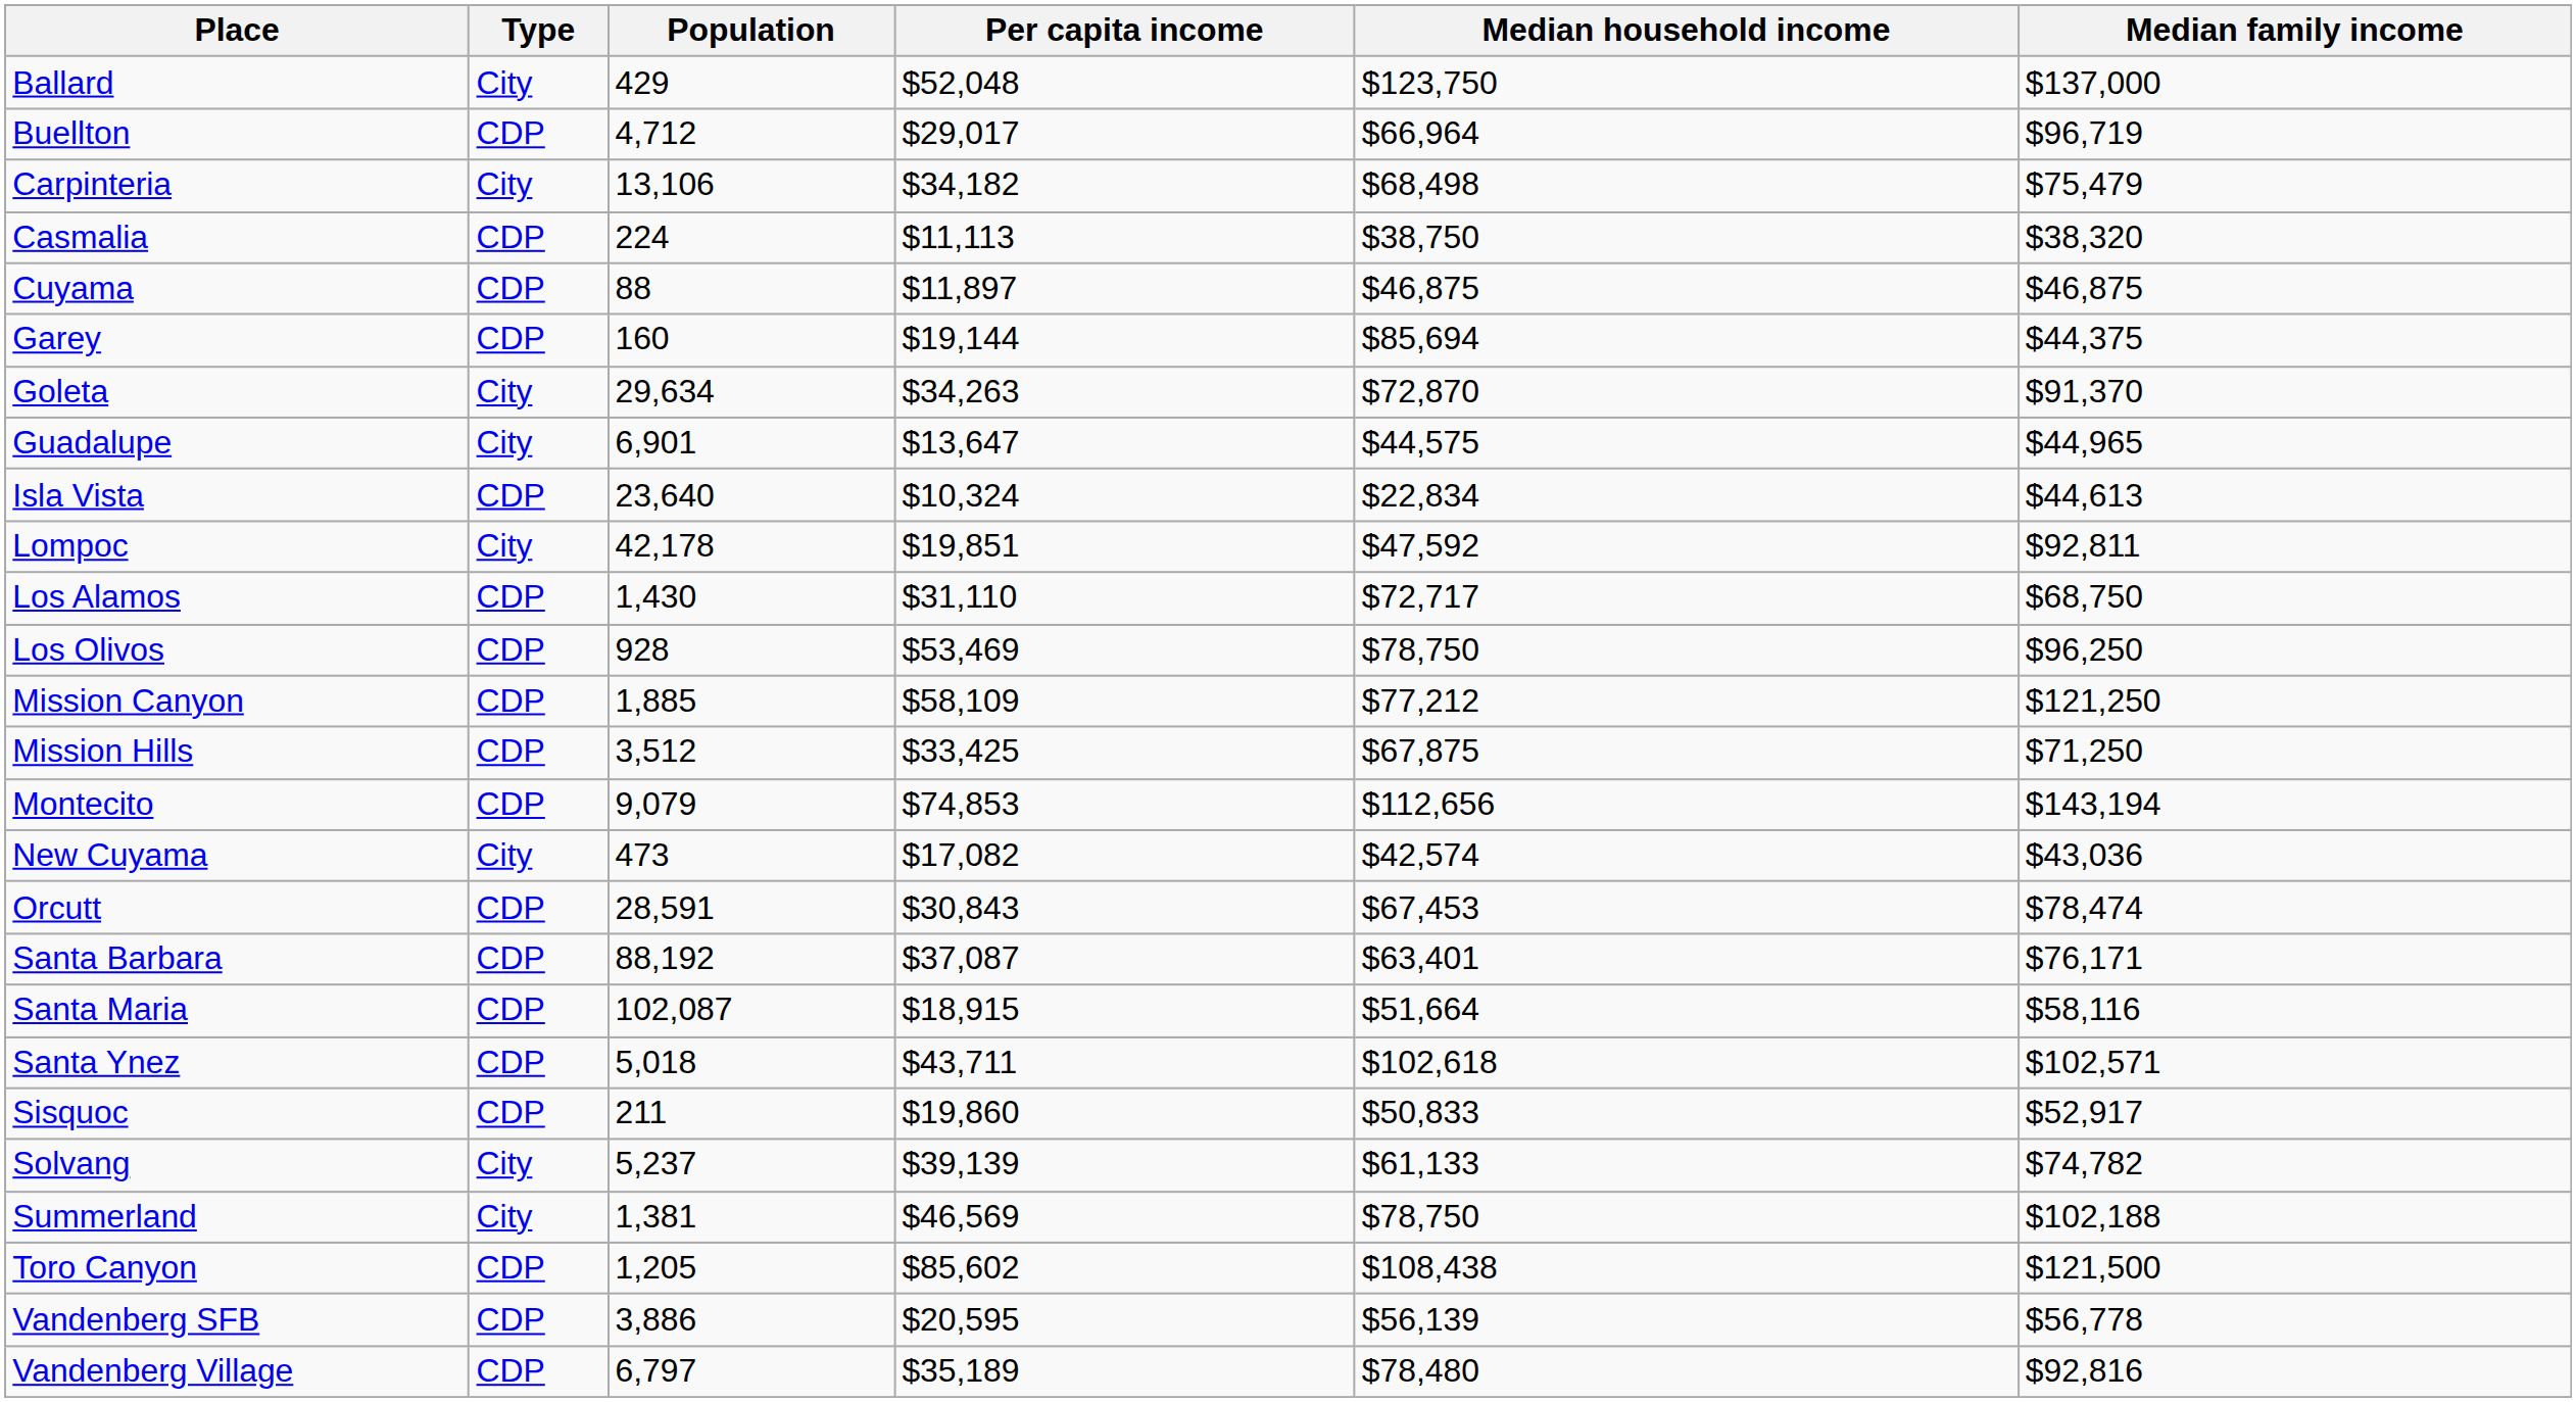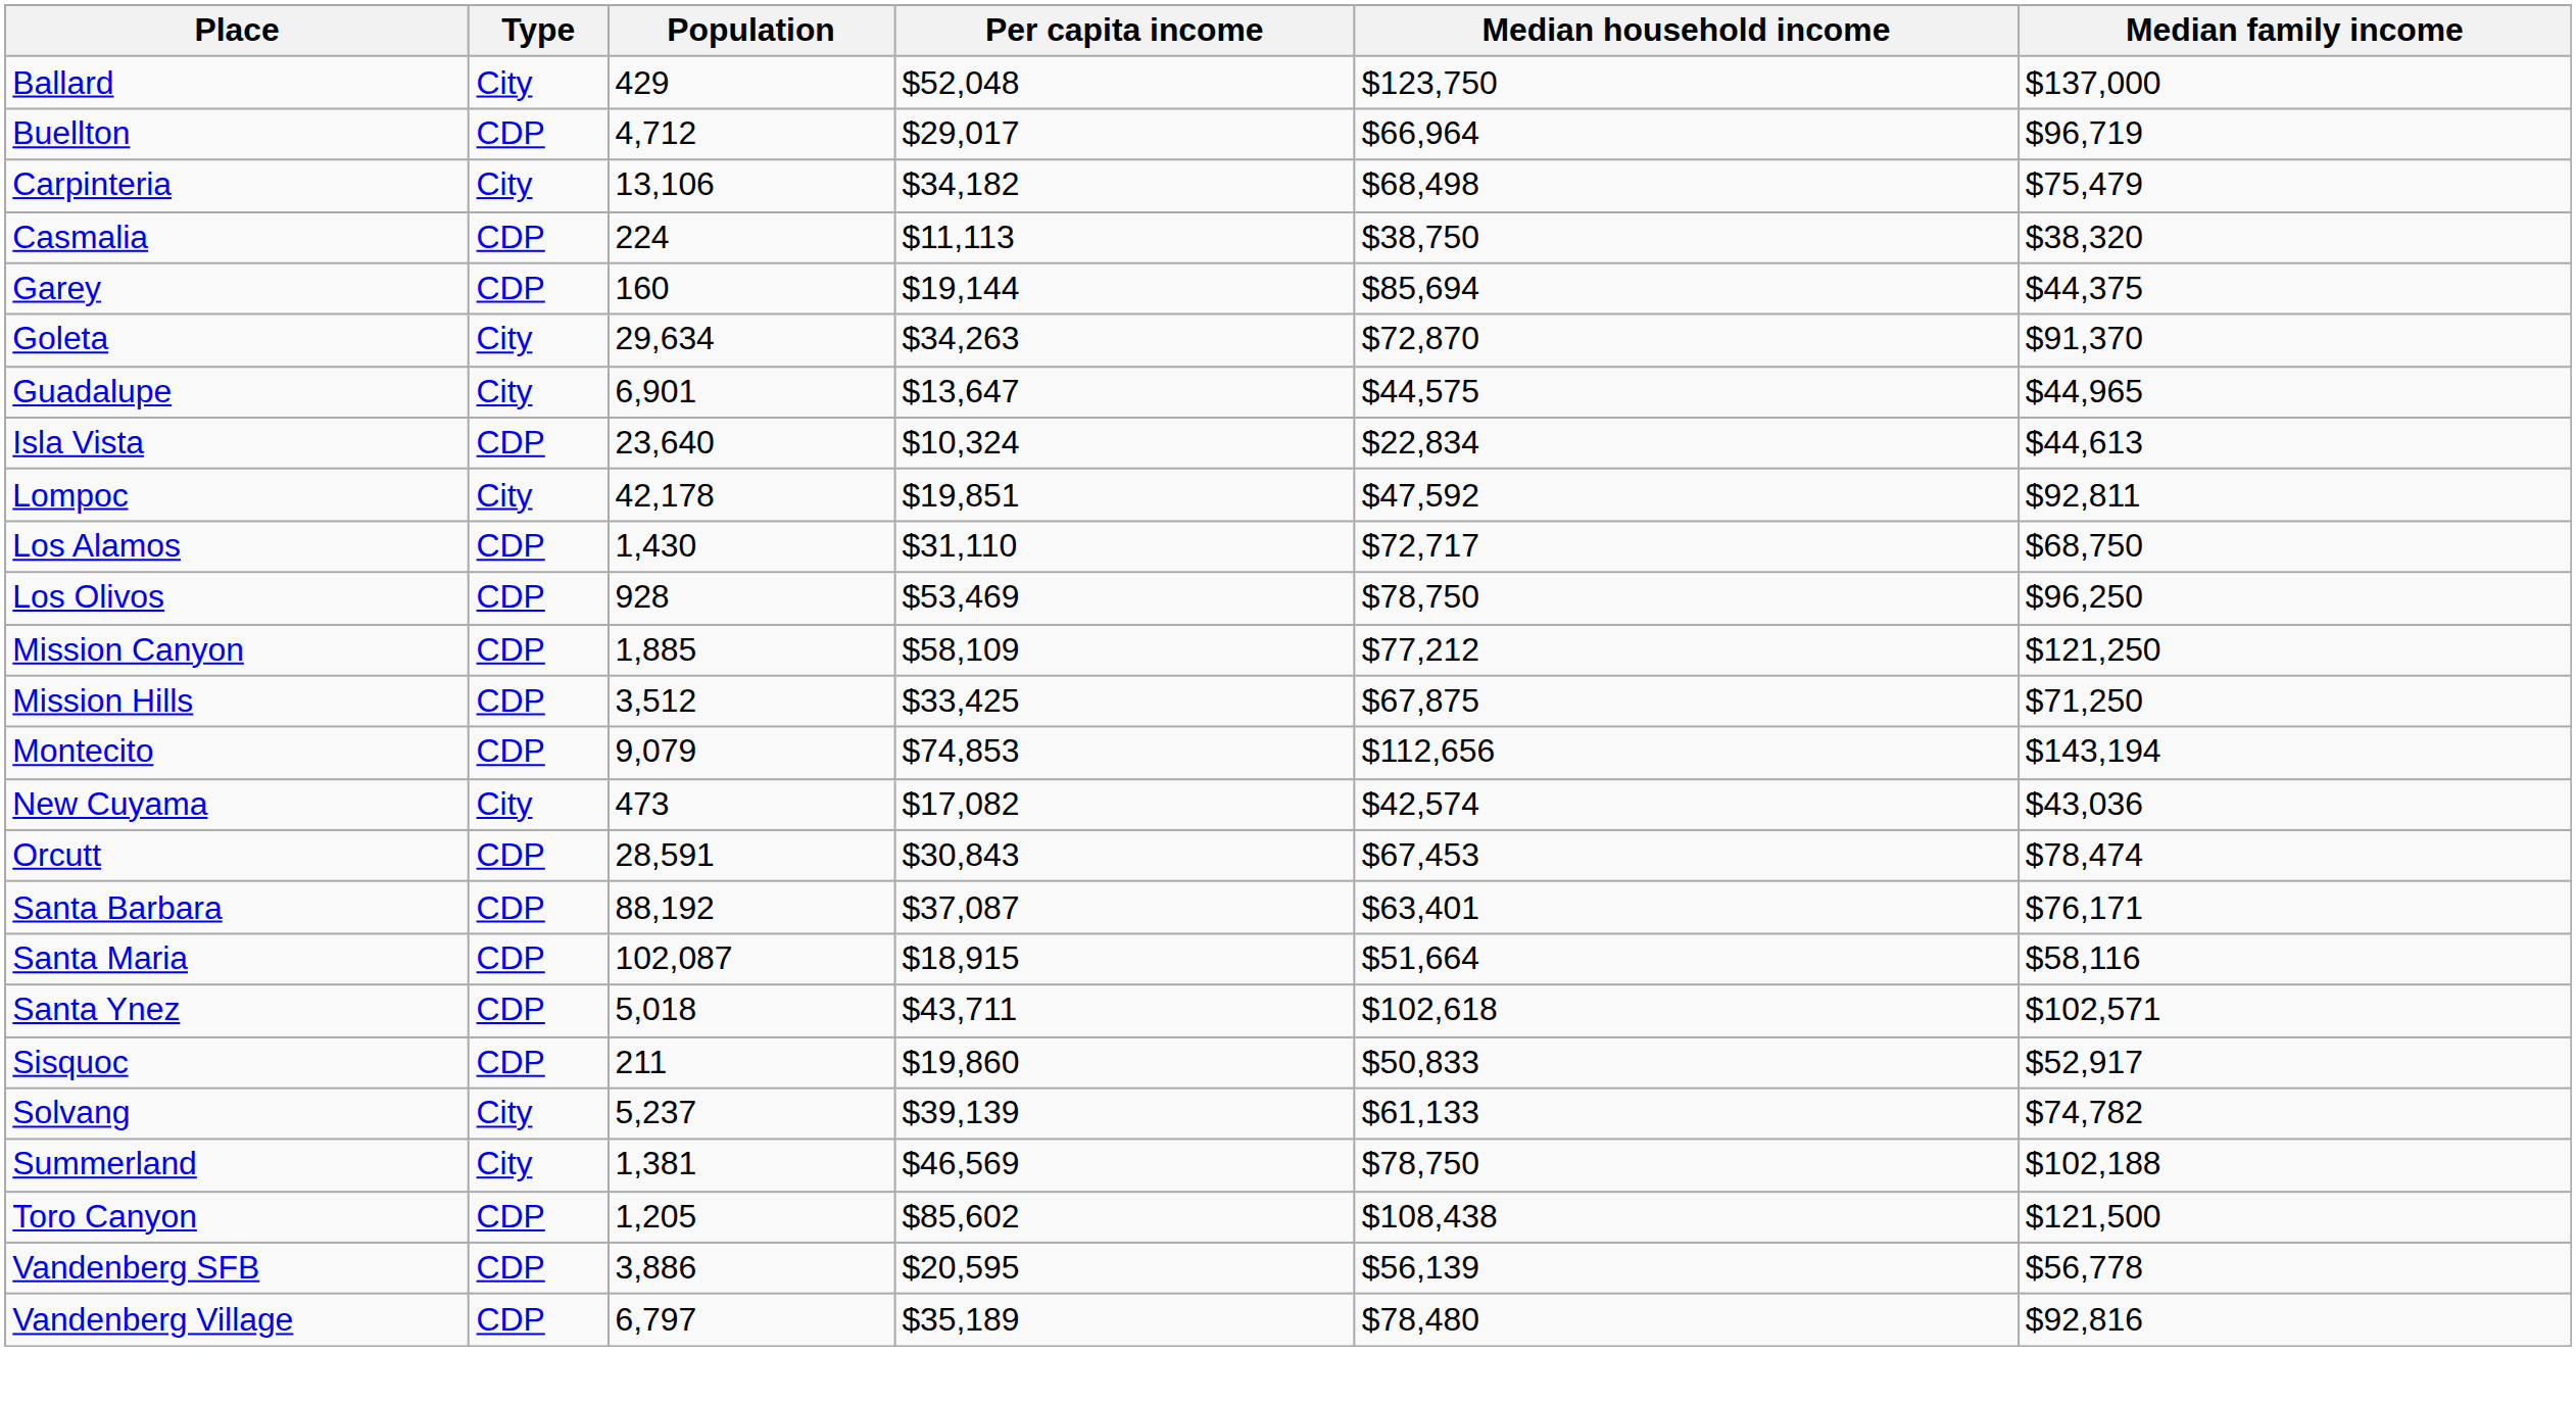- row: Cuyama | CDP | 88 | $11,897 | $46,875 | $46,875
